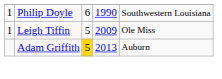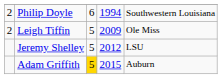Philip Doyle | column 1: 1 -> 2
Philip Doyle | column 4: 1990 -> 1994
Leigh Tiffin | column 1: 1 -> 2
+ row: Jeremy Shelley | 5 | 2012 | LSU
Adam Griffith | column 4: 2013 -> 2015
